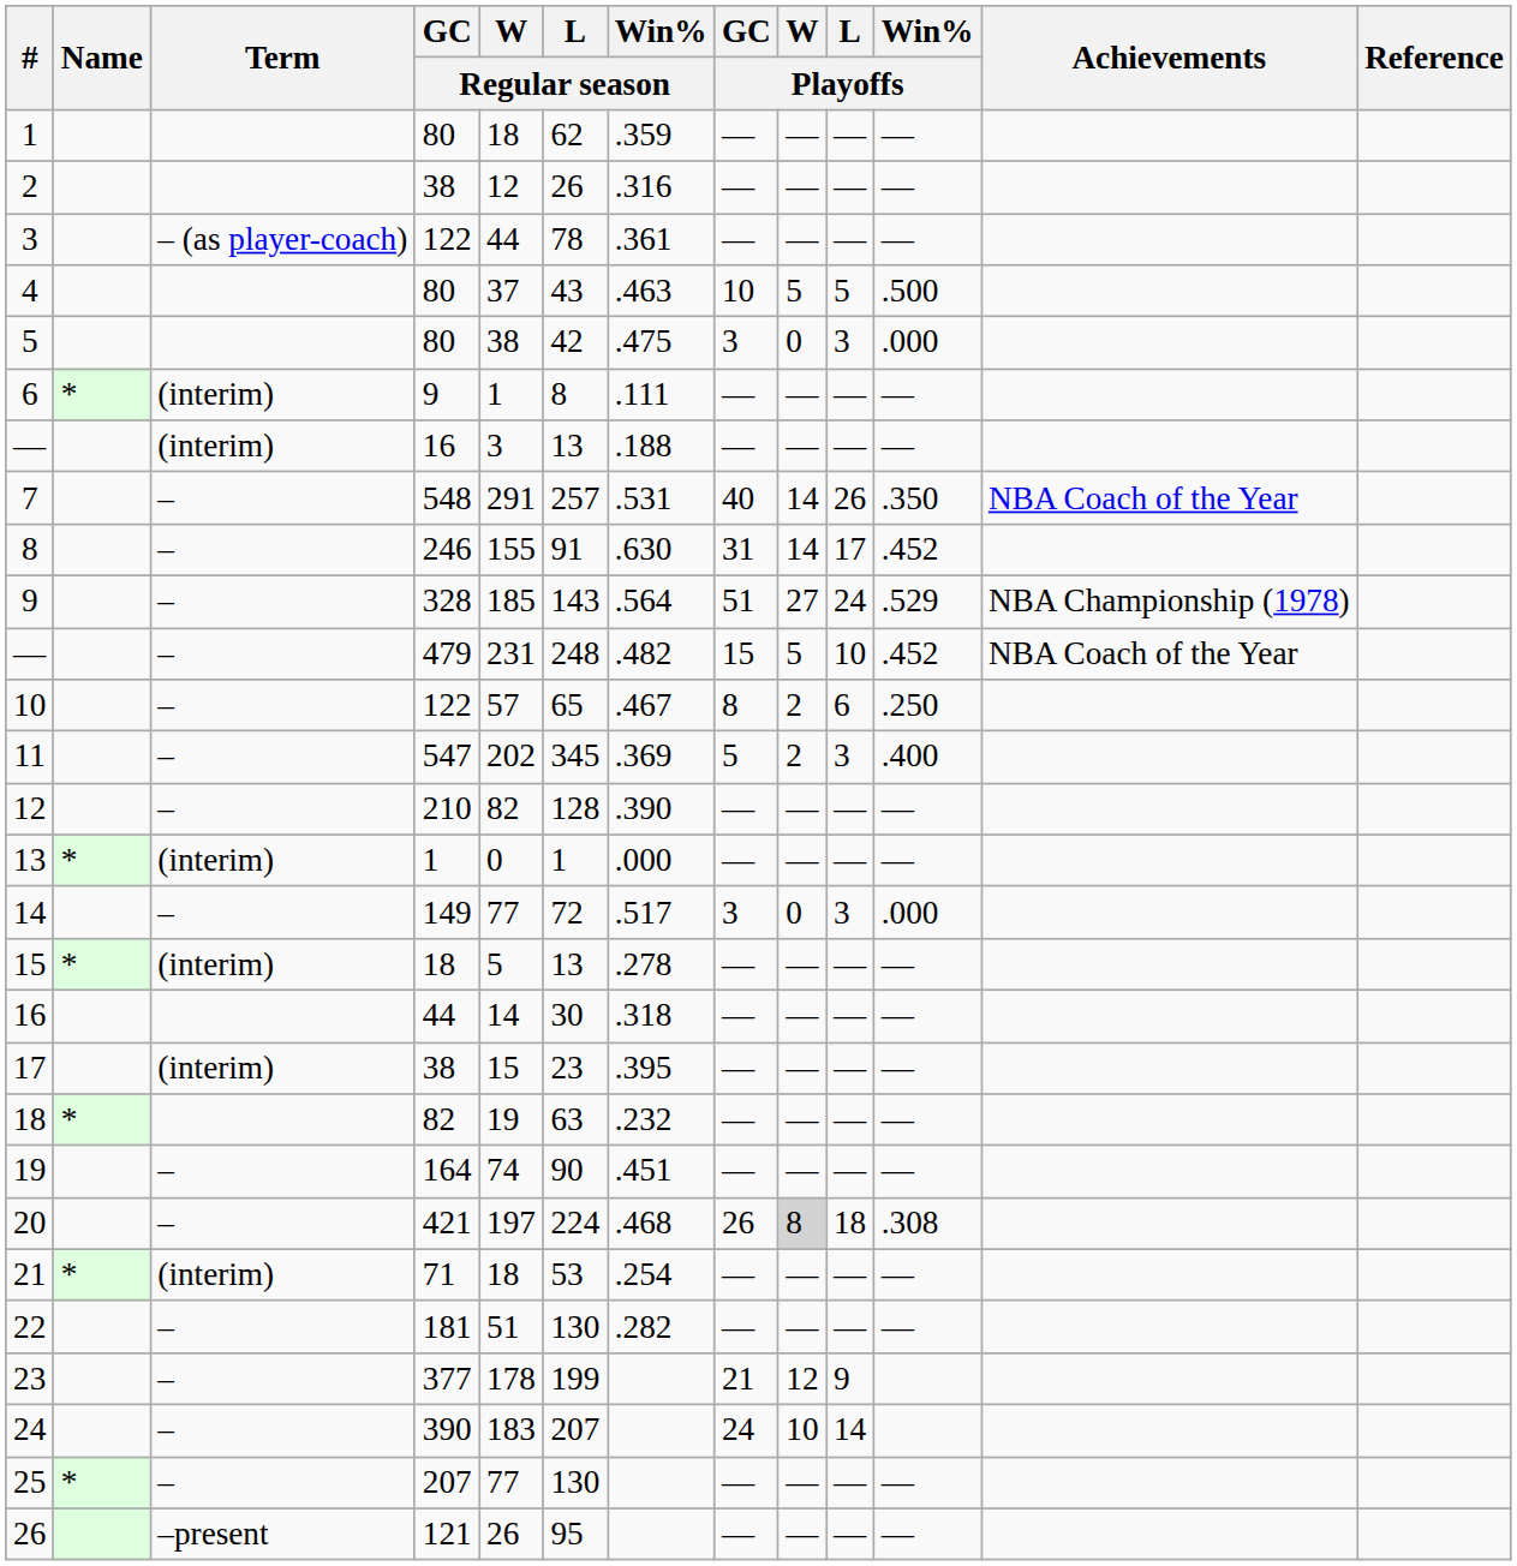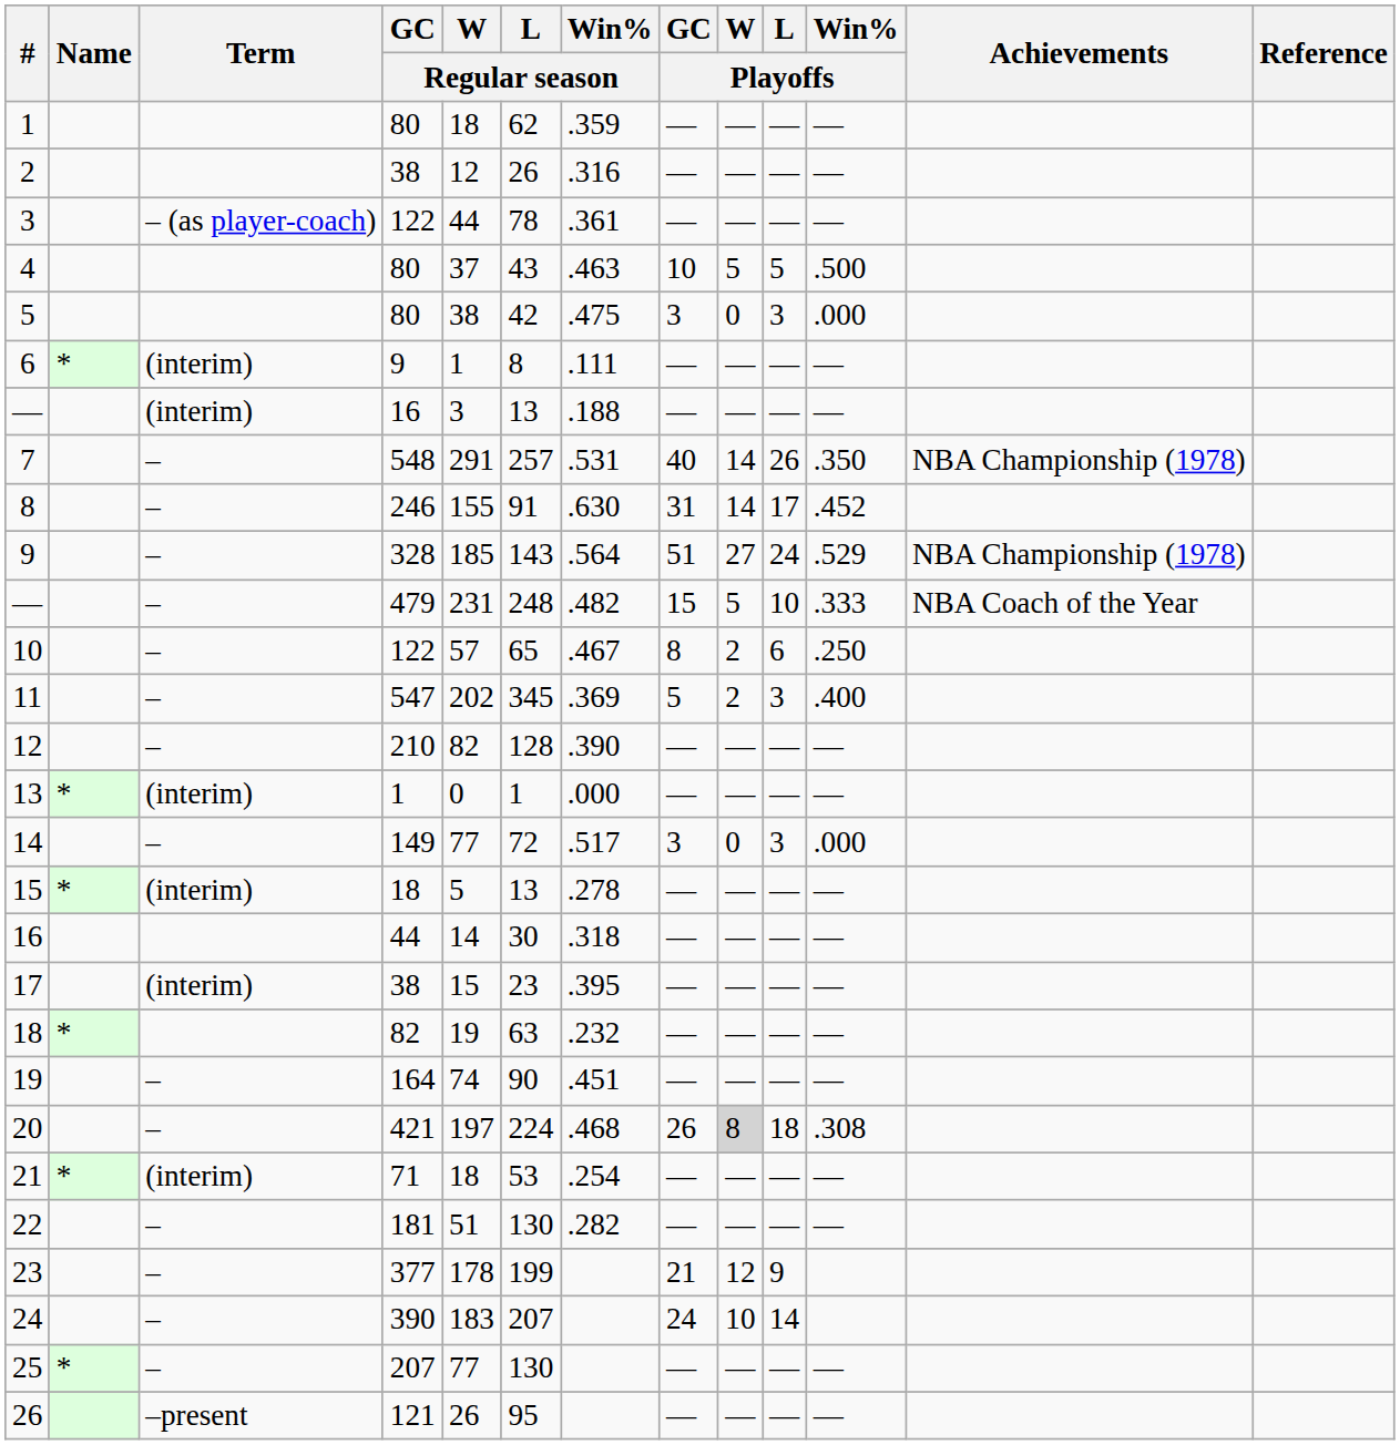7 | Achievements: NBA Coach of the Year -> NBA Championship (1978)
— / 479 | Win% / Playoffs: .452 -> .333
